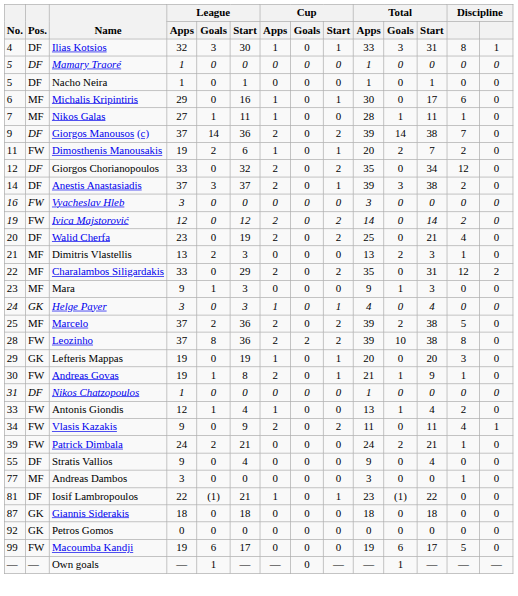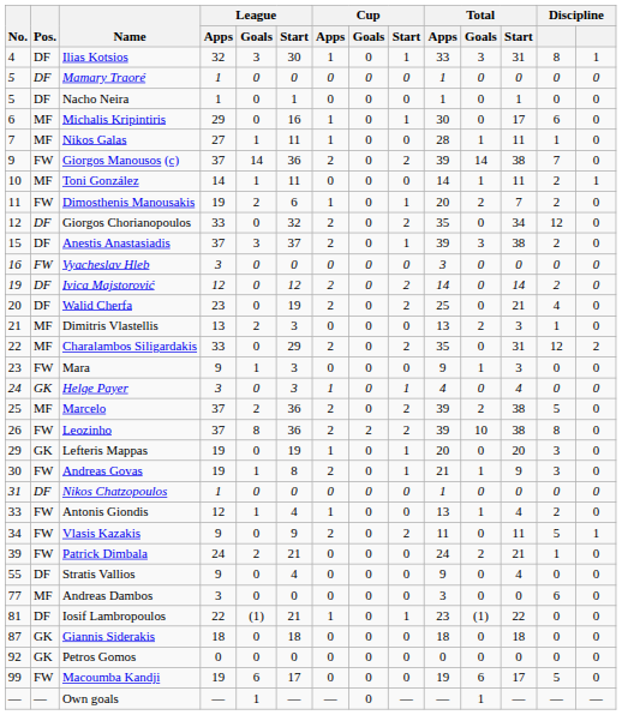Giorgos Manousos (c) | Pos.: DF -> FW
+ row: 10 | MF | Toni González | 14 | 1 | 11 | 0 | 0 | 0 | 14 | 1 | 11 | 2 | 1
Anestis Anastasiadis | No.: 14 -> 15
Ivica Majstorović | Pos.: FW -> DF
Mara | Pos.: MF -> FW
Leozinho | No.: 28 -> 26
Andreas Govas | column 13: 1 -> 3
Vlasis Kazakis | column 13: 4 -> 5
Andreas Dambos | column 13: 1 -> 6
